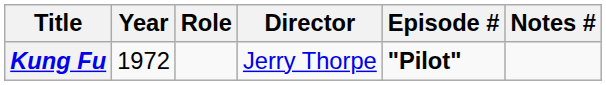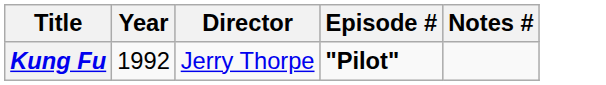- column: Role
Kung Fu | Year: 1972 -> 1992
